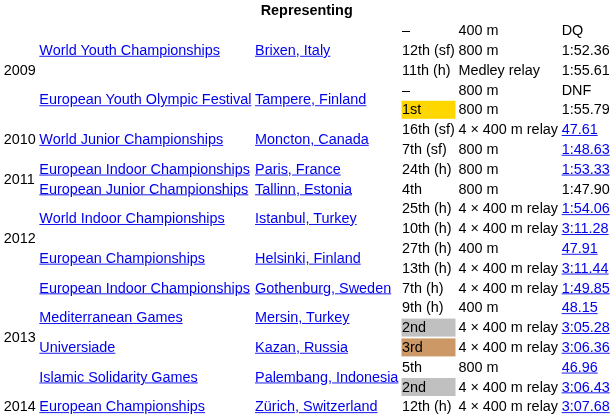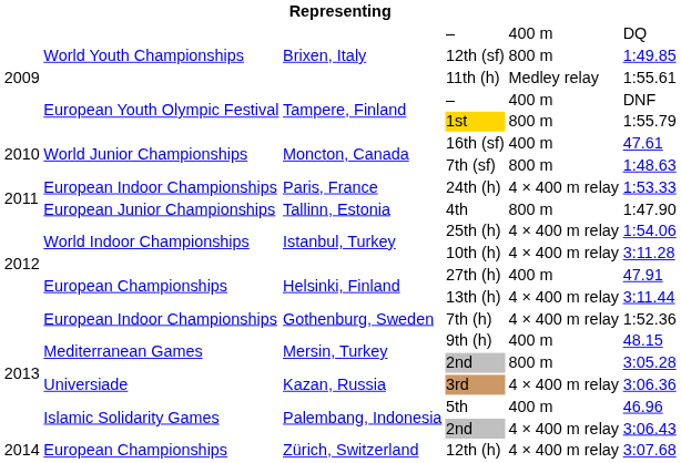12th (sf) | column 6: 1:52.36 -> 1:49.85
Tampere, Finland / – | column 5: 800 m -> 400 m
16th (sf) | column 5: 4 × 400 m relay -> 400 m
24th (h) | column 5: 800 m -> 4 × 400 m relay
7th (h) | column 6: 1:49.85 -> 1:52.36
Mersin, Turkey / 2nd | column 5: 4 × 400 m relay -> 800 m
5th | column 5: 800 m -> 400 m
